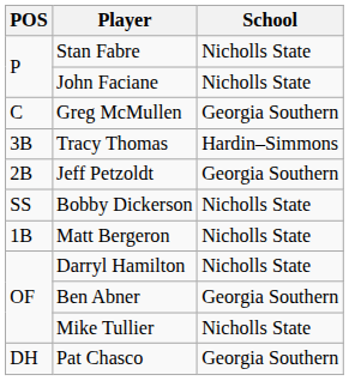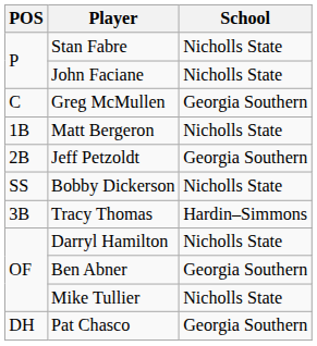rows swapped: Matt Bergeron <-> Tracy Thomas
